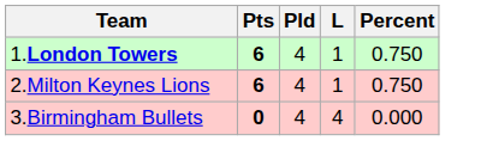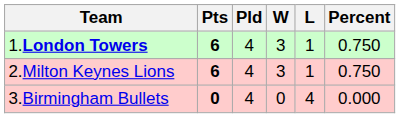+ column: W | 3 | 3 | 0
